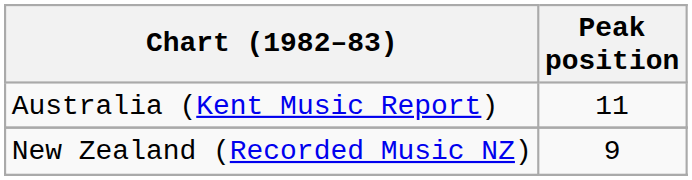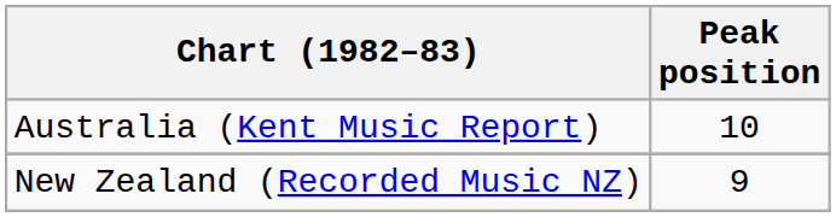Australia (Kent Music Report) | Peak position: 11 -> 10
